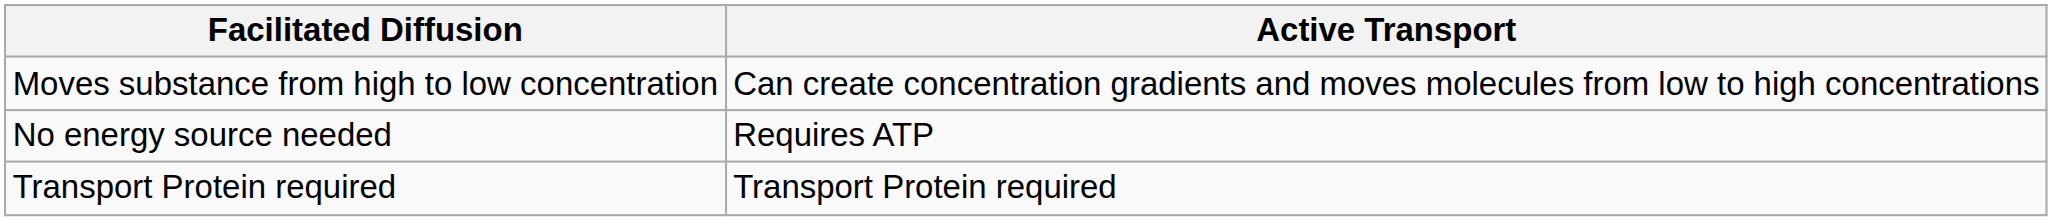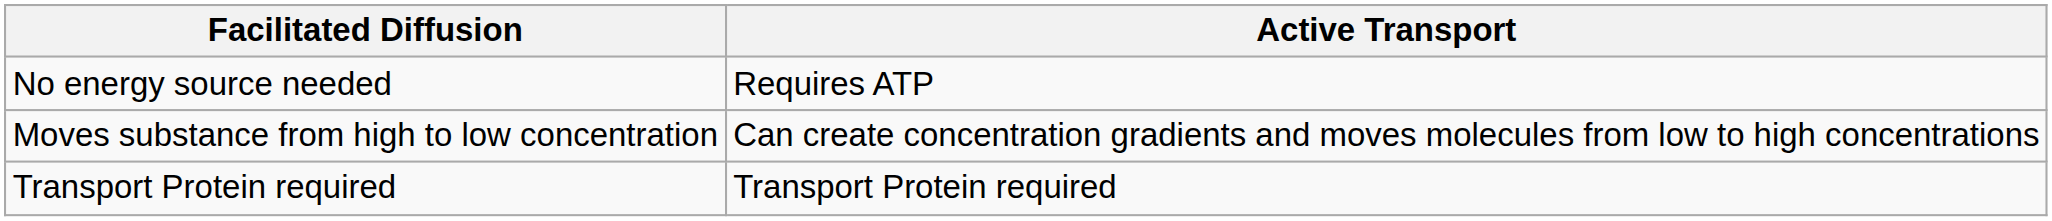rows swapped: No energy source needed <-> Moves substance from high to low concentration
